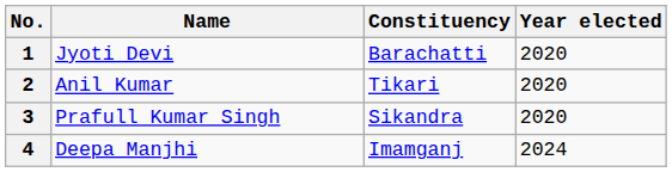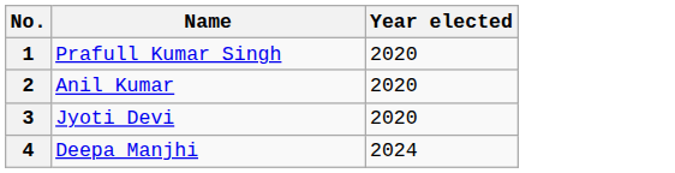- column: Constituency | Barachatti | Tikari | Sikandra | Imamganj
1 | Name: Jyoti Devi -> Prafull Kumar Singh
3 | Name: Prafull Kumar Singh -> Jyoti Devi
